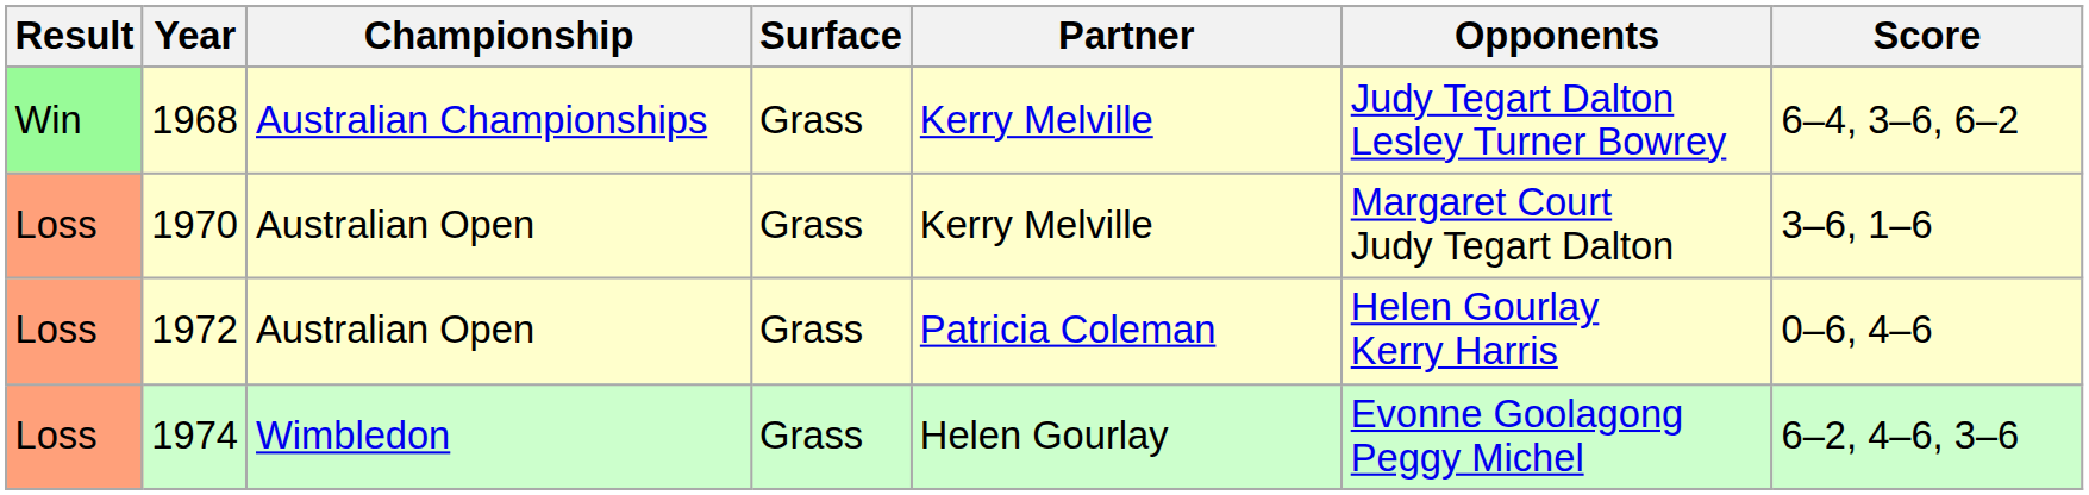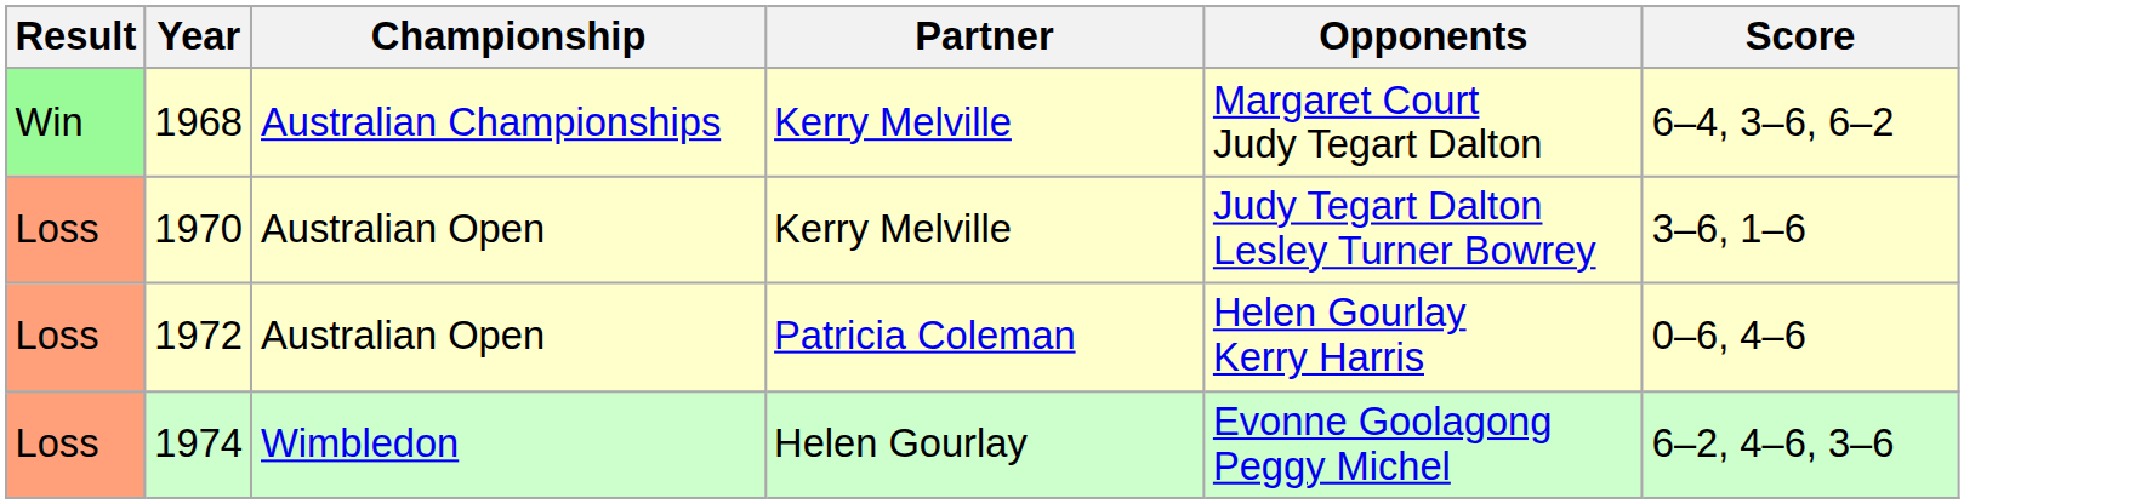- column: Surface | Grass | Grass | Grass | Grass
1968 | Opponents: Judy Tegart Dalton Lesley Turner Bowrey -> Margaret Court Judy Tegart Dalton
1970 | Opponents: Margaret Court Judy Tegart Dalton -> Judy Tegart Dalton Lesley Turner Bowrey
